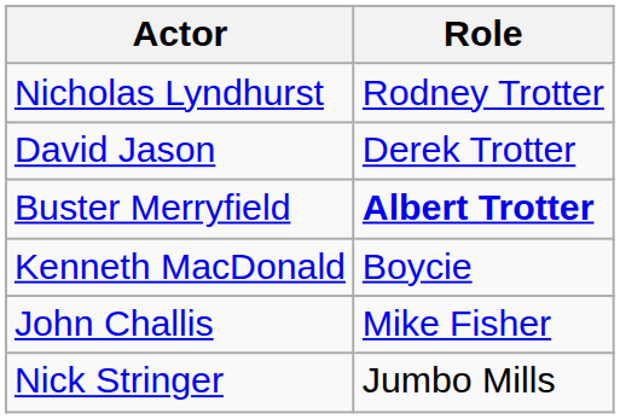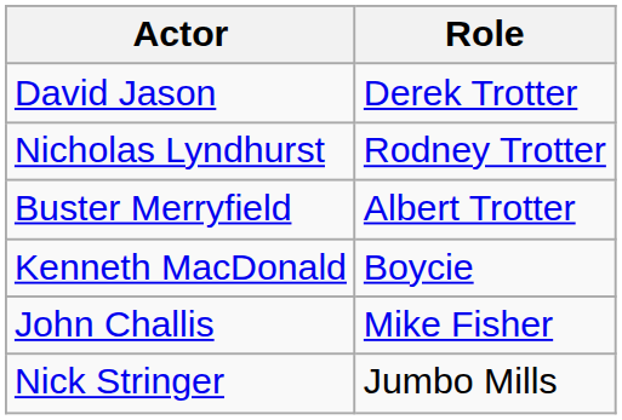rows swapped: David Jason <-> Nicholas Lyndhurst
Buster Merryfield | Role: bold -> normal
